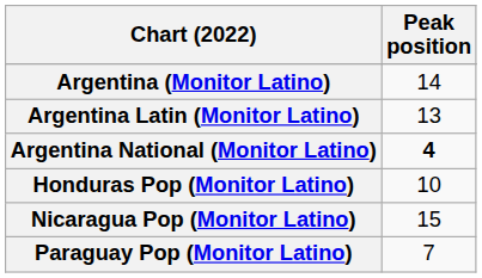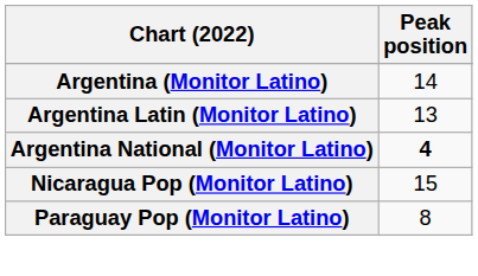- row: Honduras Pop (Monitor Latino) | 10
Paraguay Pop (Monitor Latino) | Peak position: 7 -> 8
